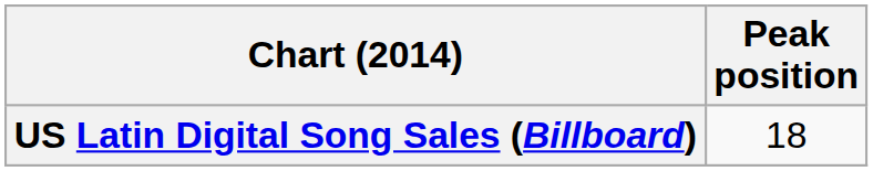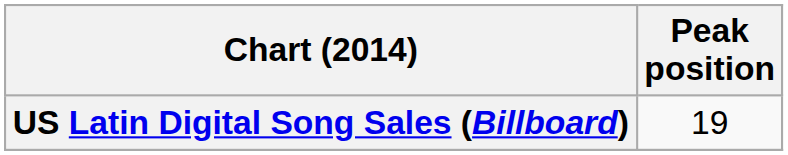US Latin Digital Song Sales (Billboard) | Peak position: 18 -> 19
